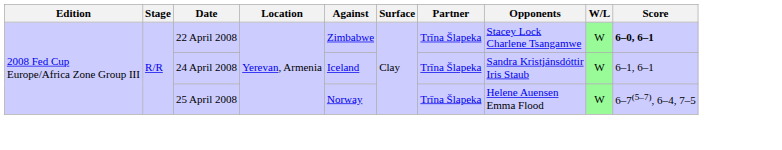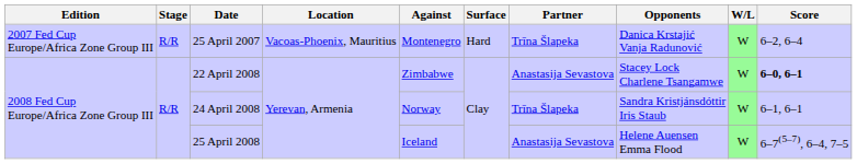+ row: 2007 Fed Cup Europe/Africa Zone Group III | R/R | 25 April 2007 | Vacoas-Phoenix, Mauritius | Montenegro | Hard | Trīna Šlapeka | Danica Krstajić Vanja Radunović | W | 6–2, 6–4
22 April 2008 | Partner: Trīna Šlapeka -> Anastasija Sevastova
24 April 2008 | Against: Iceland -> Norway
25 April 2008 | Against: Norway -> Iceland
25 April 2008 | Partner: Trīna Šlapeka -> Anastasija Sevastova
